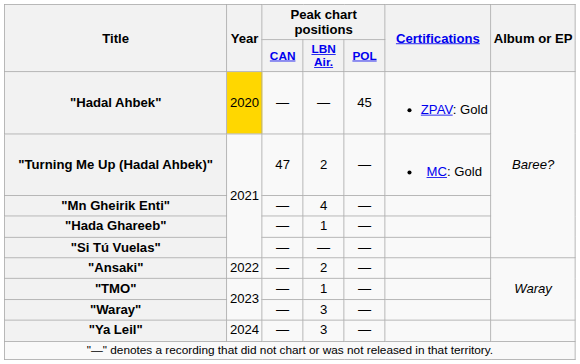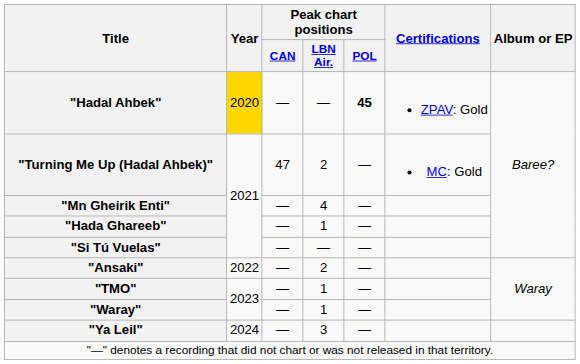"Hadal Ahbek" | Peak chart positions / POL: normal -> bold
"Waray" | Peak chart positions / LBN Air.: 3 -> 1
